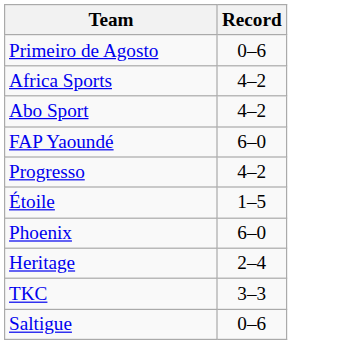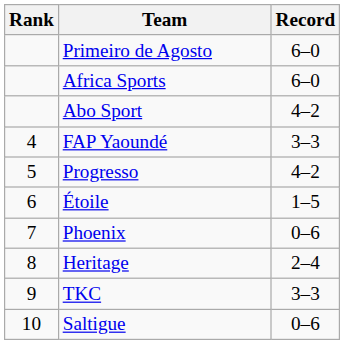+ column: Rank | 4 | 5 | 6 | 7 | 8 | 9 | 10
Primeiro de Agosto | Record: 0–6 -> 6–0
Africa Sports | Record: 4–2 -> 6–0
FAP Yaoundé | Record: 6–0 -> 3–3
Phoenix | Record: 6–0 -> 0–6
